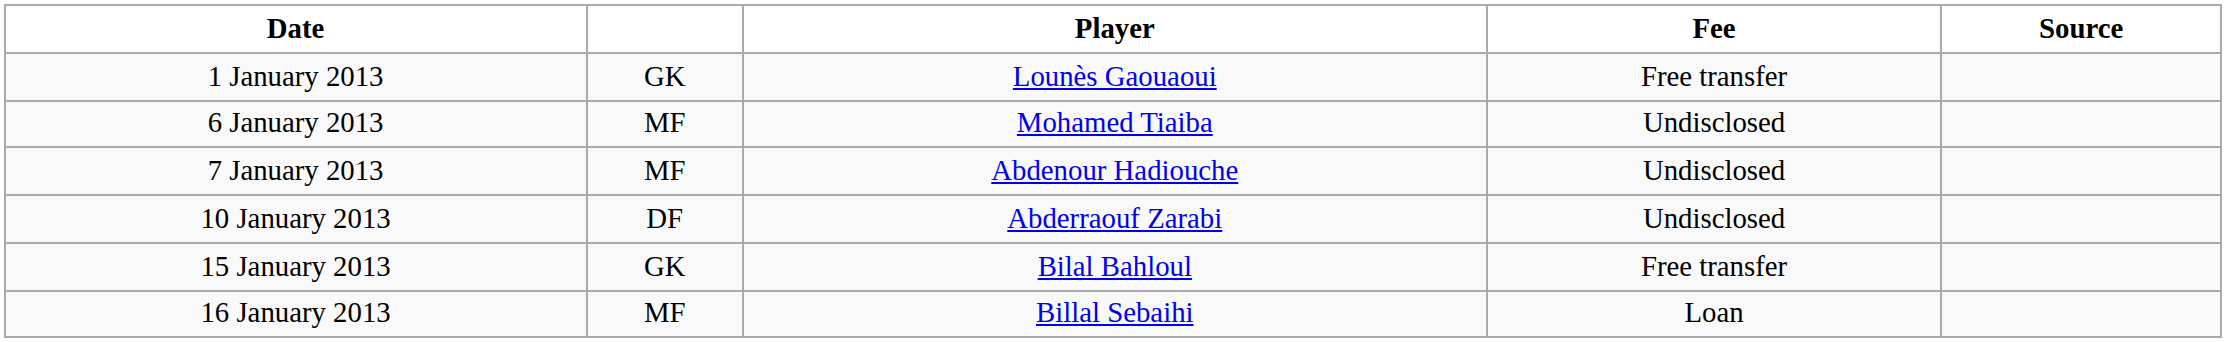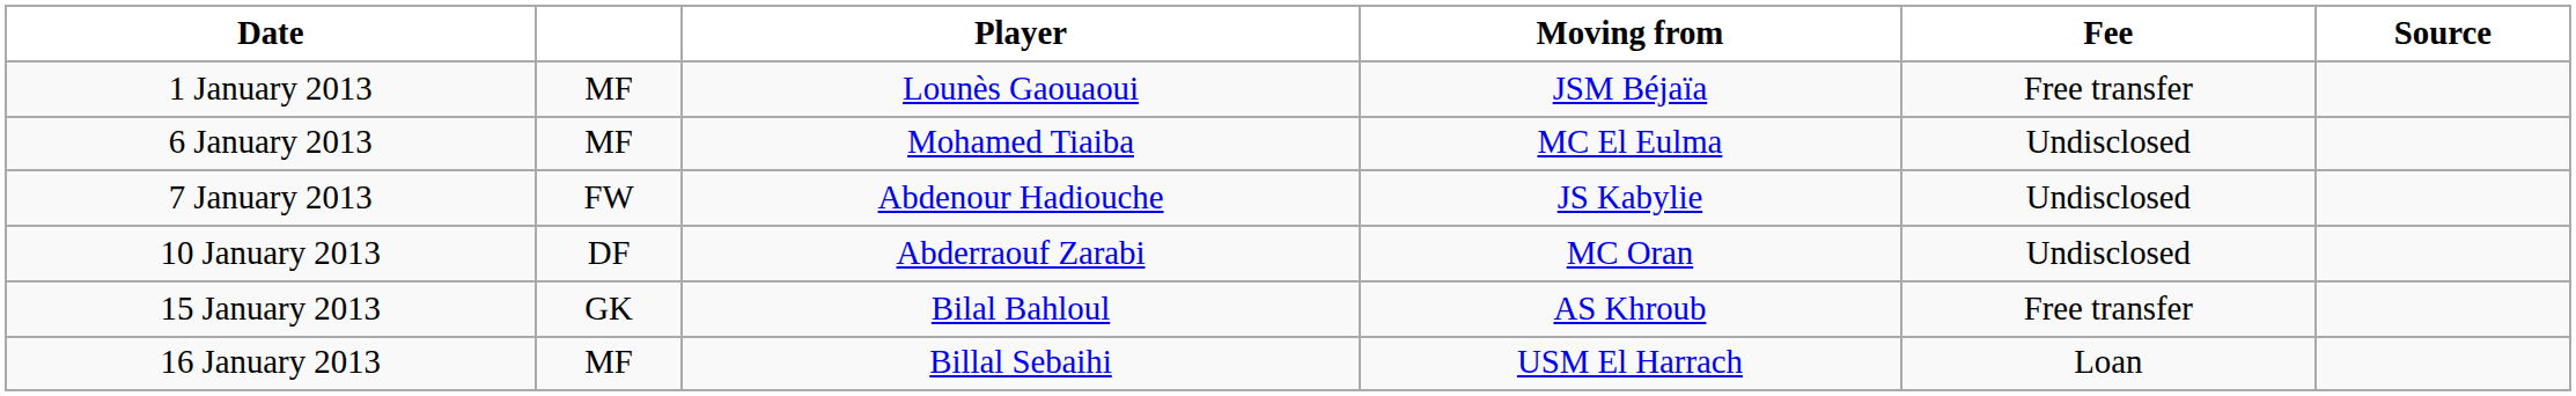+ column: Moving from | JSM Béjaïa | MC El Eulma | JS Kabylie | MC Oran | AS Khroub | USM El Harrach
1 January 2013 | column 2: GK -> MF
7 January 2013 | column 2: MF -> FW
